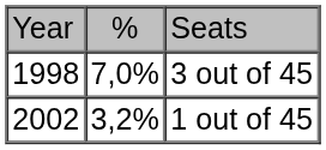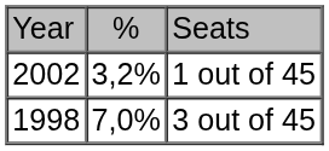rows swapped: 3 out of 45 <-> 1 out of 45
